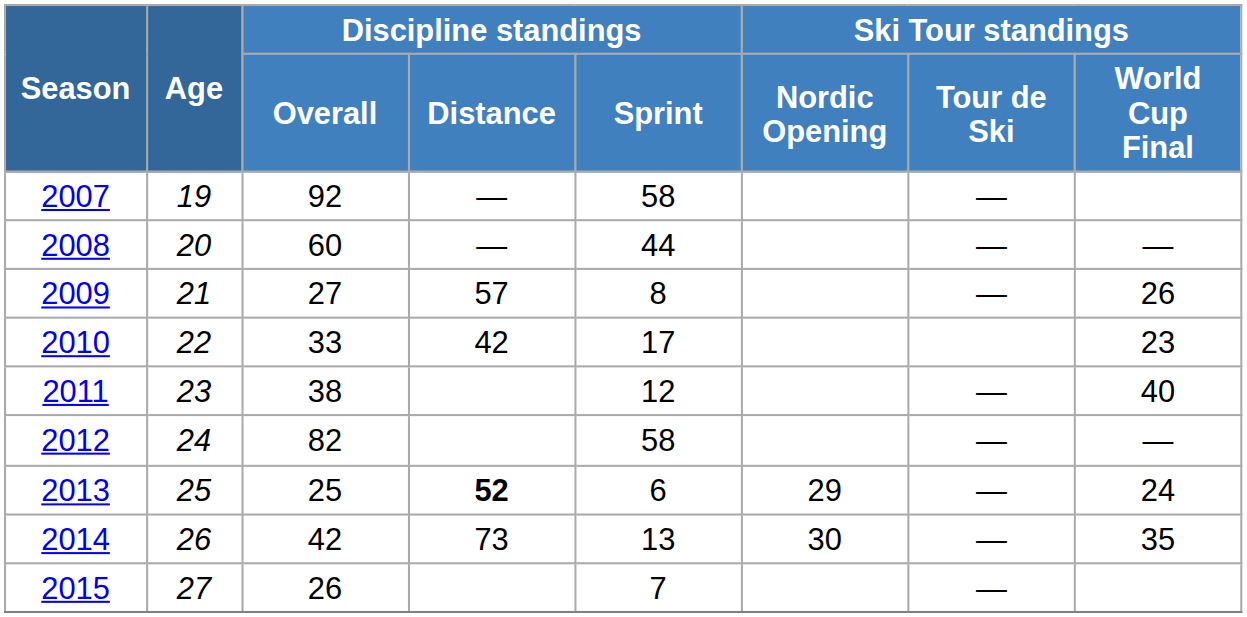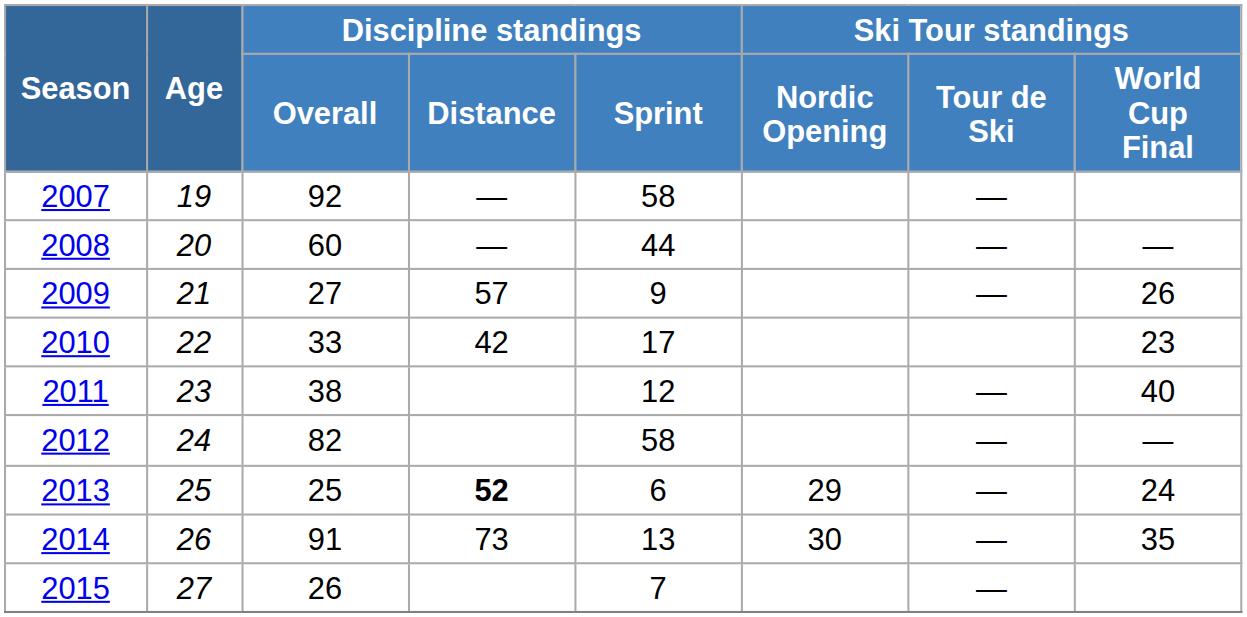2009 | Discipline standings / Sprint: 8 -> 9
2014 | Discipline standings / Overall: 42 -> 91
